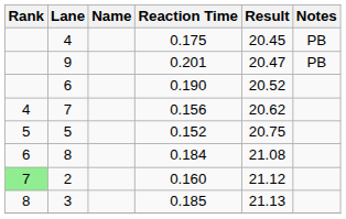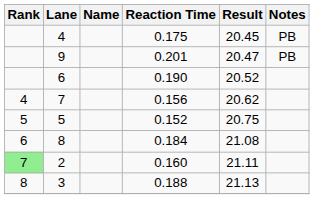2 | Result: 21.12 -> 21.11
3 | Reaction Time: 0.185 -> 0.188
